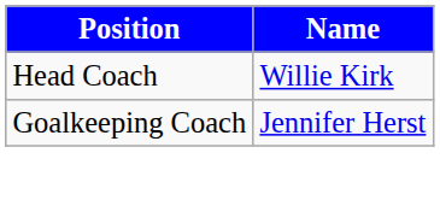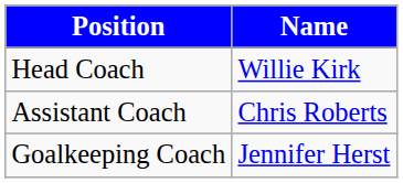+ row: Assistant Coach | Chris Roberts
